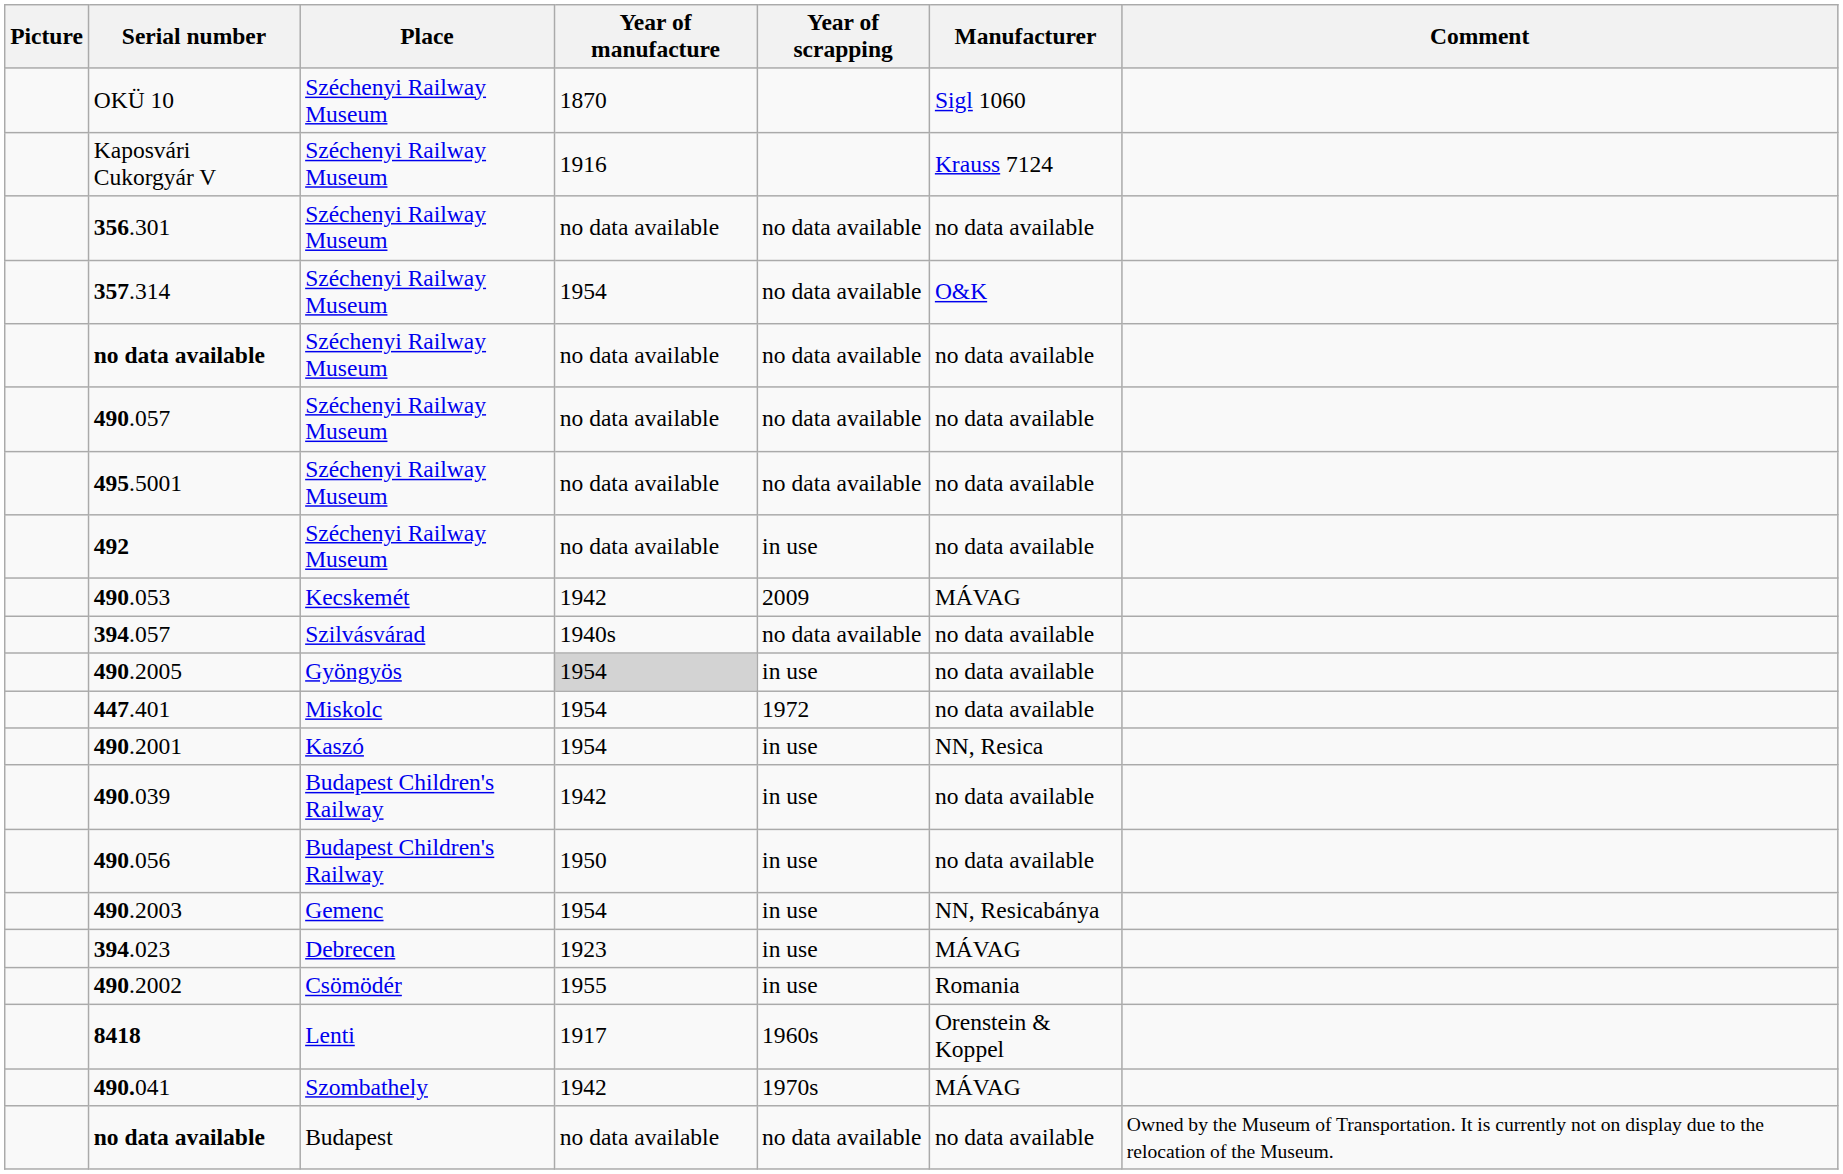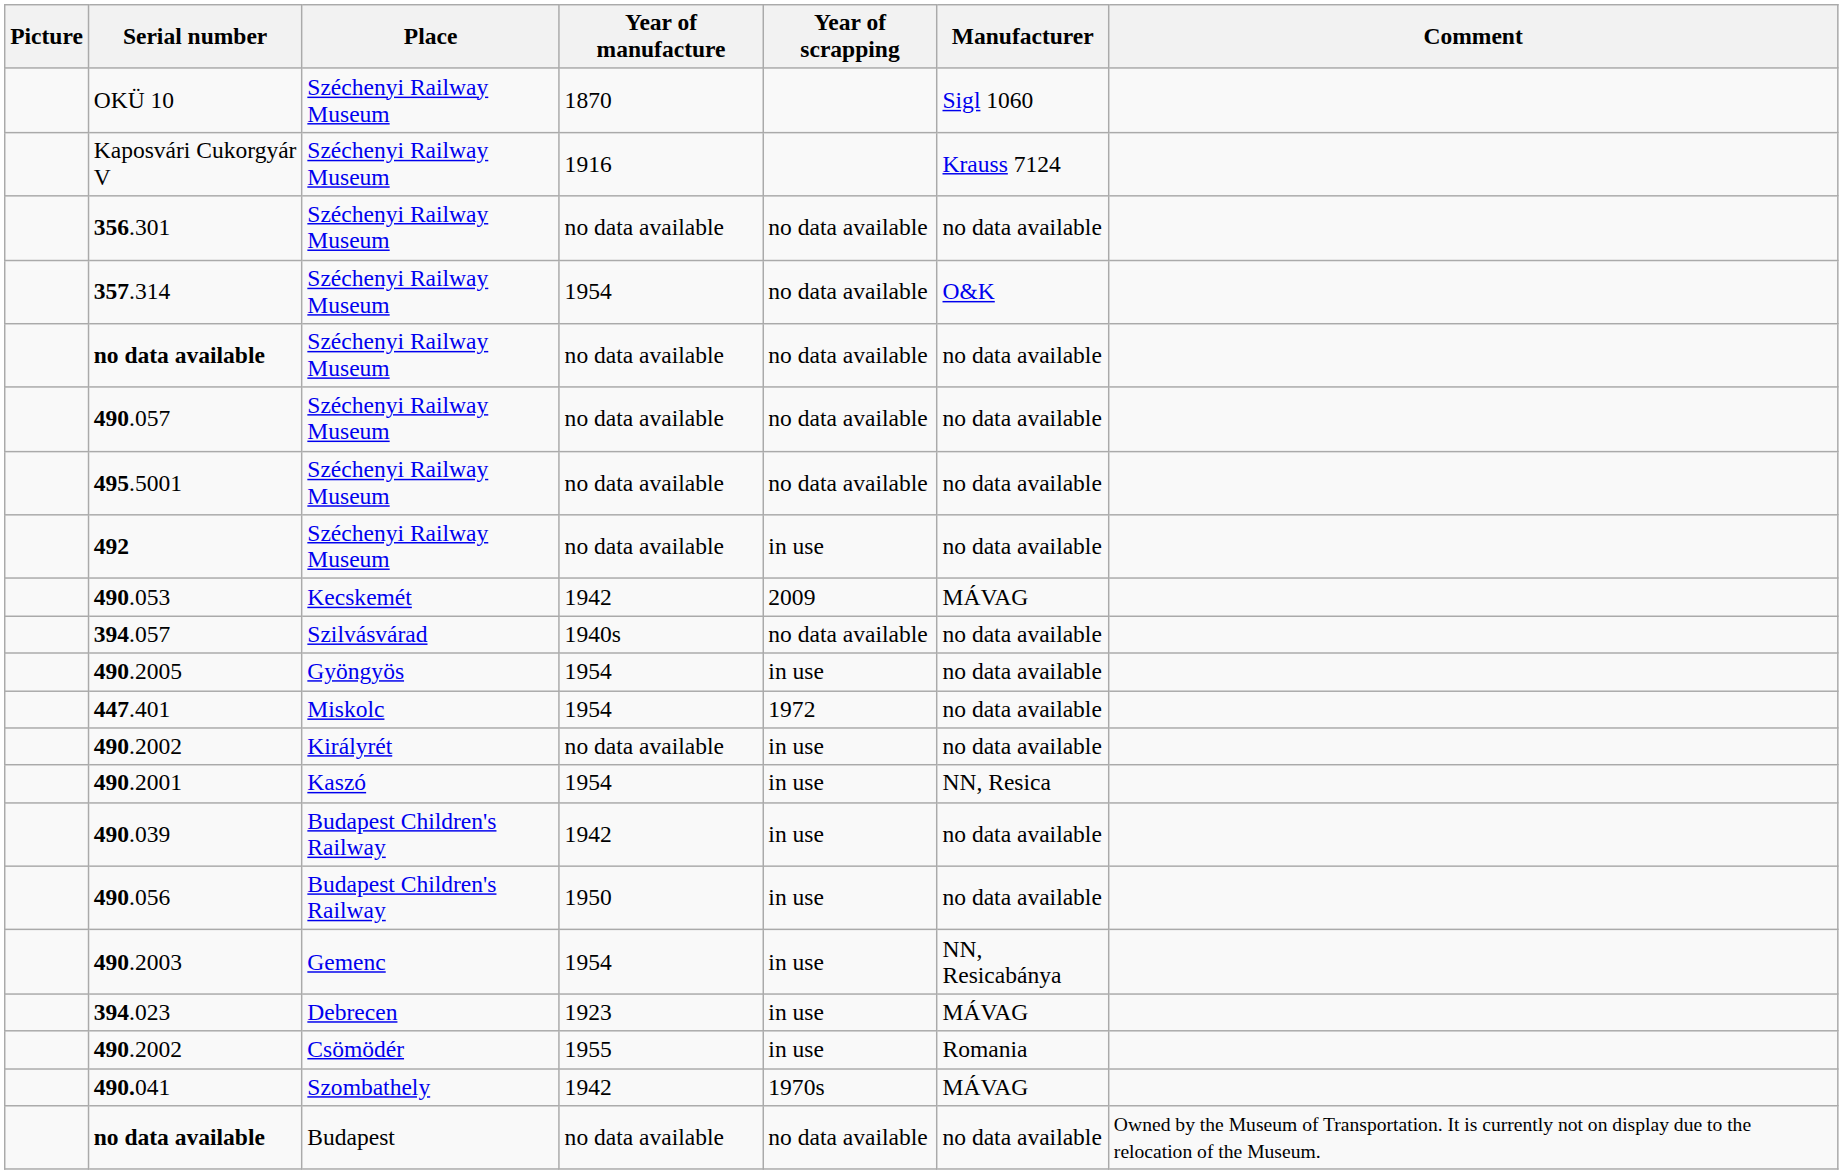490.2005 | Year of manufacture: lightgrey background -> no background
+ row: 490.2002 | Királyrét | no data available | in use | no data available
- row: 8418 | Lenti | 1917 | 1960s | Orenstein & Koppel
